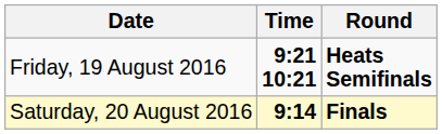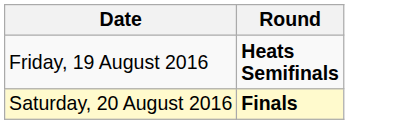- column: Time | 9:21 10:21 | 9:14
